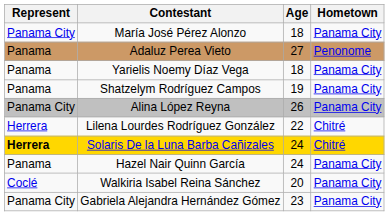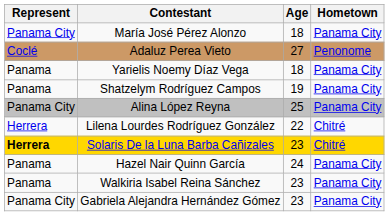Adaluz Perea Vieto | Represent: Panama -> Coclé
Alina López Reyna | Age: 26 -> 25
Solaris De la Luna Barba Cañizales | Age: 24 -> 23
Walkiria Isabel Reina Sánchez | Represent: Coclé -> Panama
Walkiria Isabel Reina Sánchez | Age: 20 -> 23
